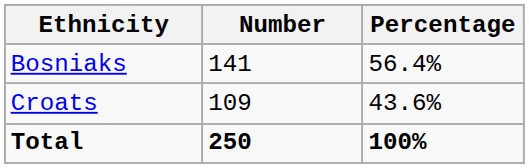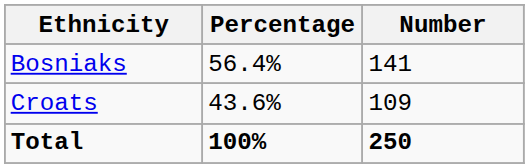columns swapped: Number <-> Percentage
